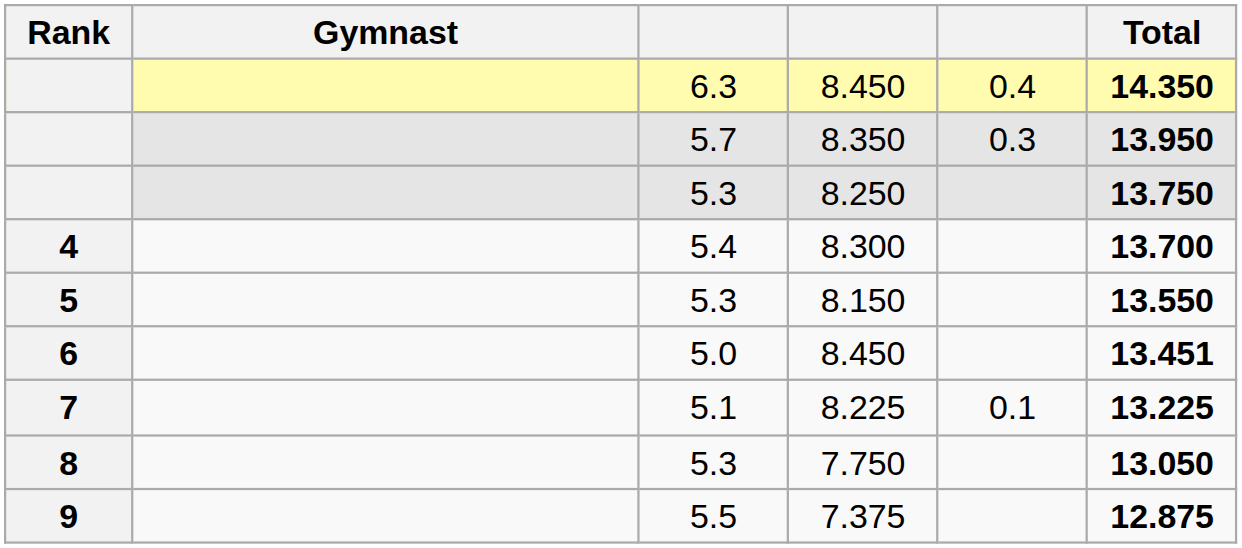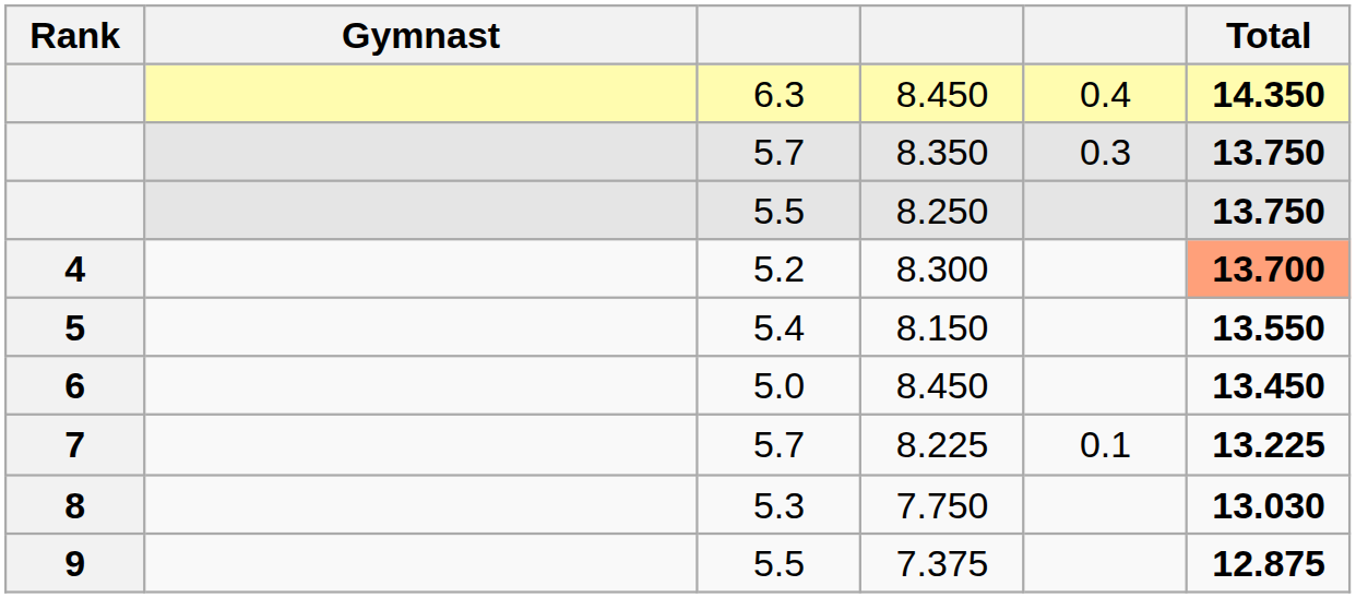8.350 | Total: 13.950 -> 13.750
8.250 | column 3: 5.3 -> 5.5
8.300 | column 3: 5.4 -> 5.2
8.300 | Total: no background -> lightsalmon background
8.150 | column 3: 5.3 -> 5.4
6 / 8.450 | Total: 13.451 -> 13.450
8.225 | column 3: 5.1 -> 5.7
7.750 | Total: 13.050 -> 13.030
